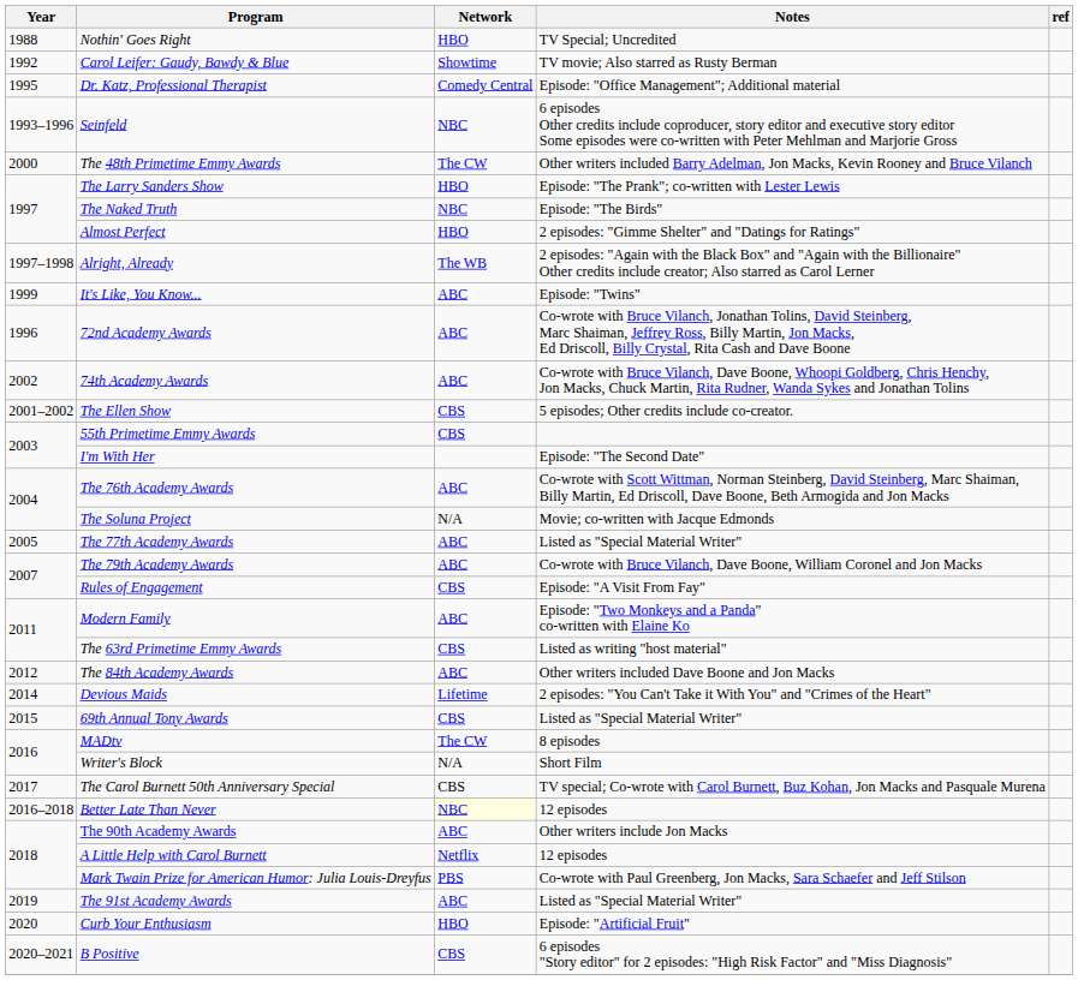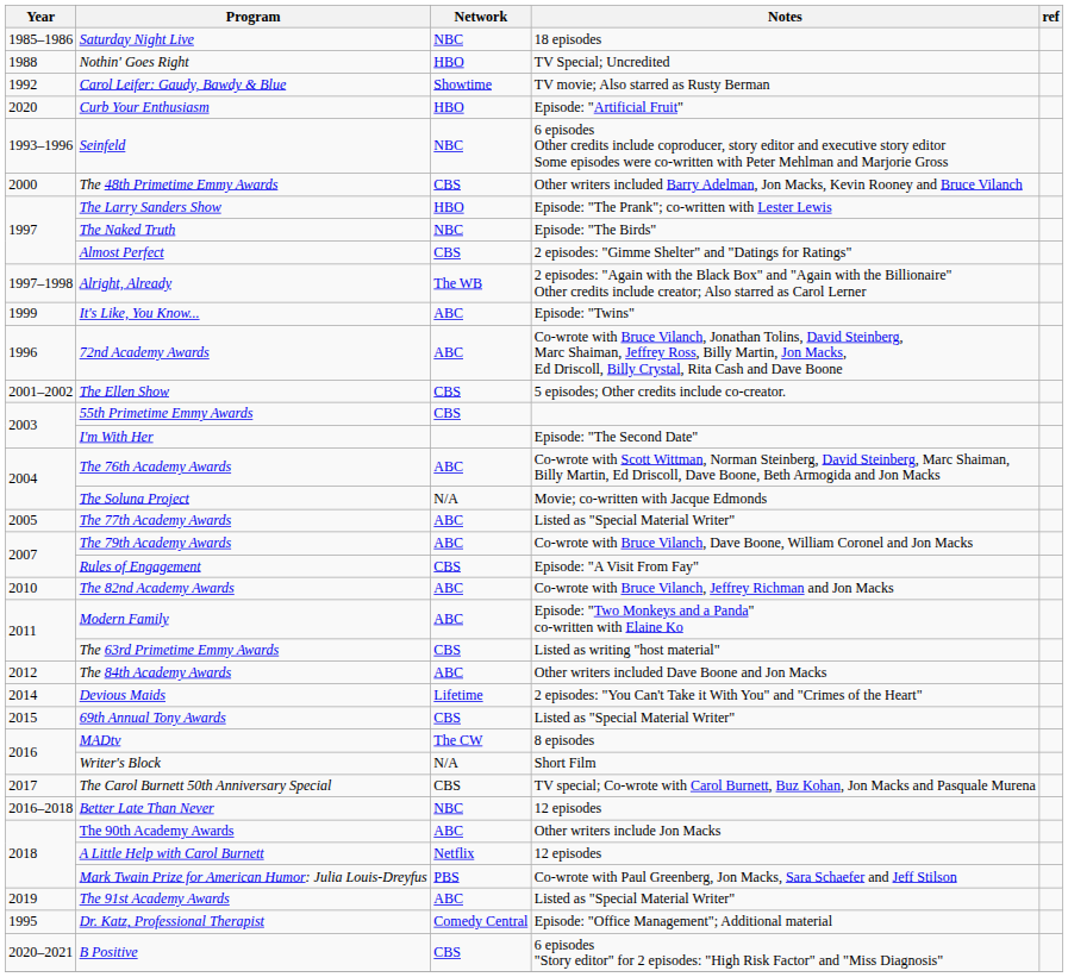+ row: 1985–1986 | Saturday Night Live | NBC | 18 episodes
rows swapped: Dr. Katz, Professional Therapist <-> Curb Your Enthusiasm
The 48th Primetime Emmy Awards | Network: The CW -> CBS
Almost Perfect | Network: HBO -> CBS
- row: 2002 | 74th Academy Awards | ABC | Co-wrote with Bruce Vilanch, Dave Boone, Whoopi Goldberg, Chris Henchy, Jon Macks, Chuck Martin, Rita Rudner, Wanda Sykes and Jonathan Tolins
+ row: 2010 | The 82nd Academy Awards | ABC | Co-wrote with Bruce Vilanch, Jeffrey Richman and Jon Macks
Better Late Than Never | Network: lightyellow background -> no background
